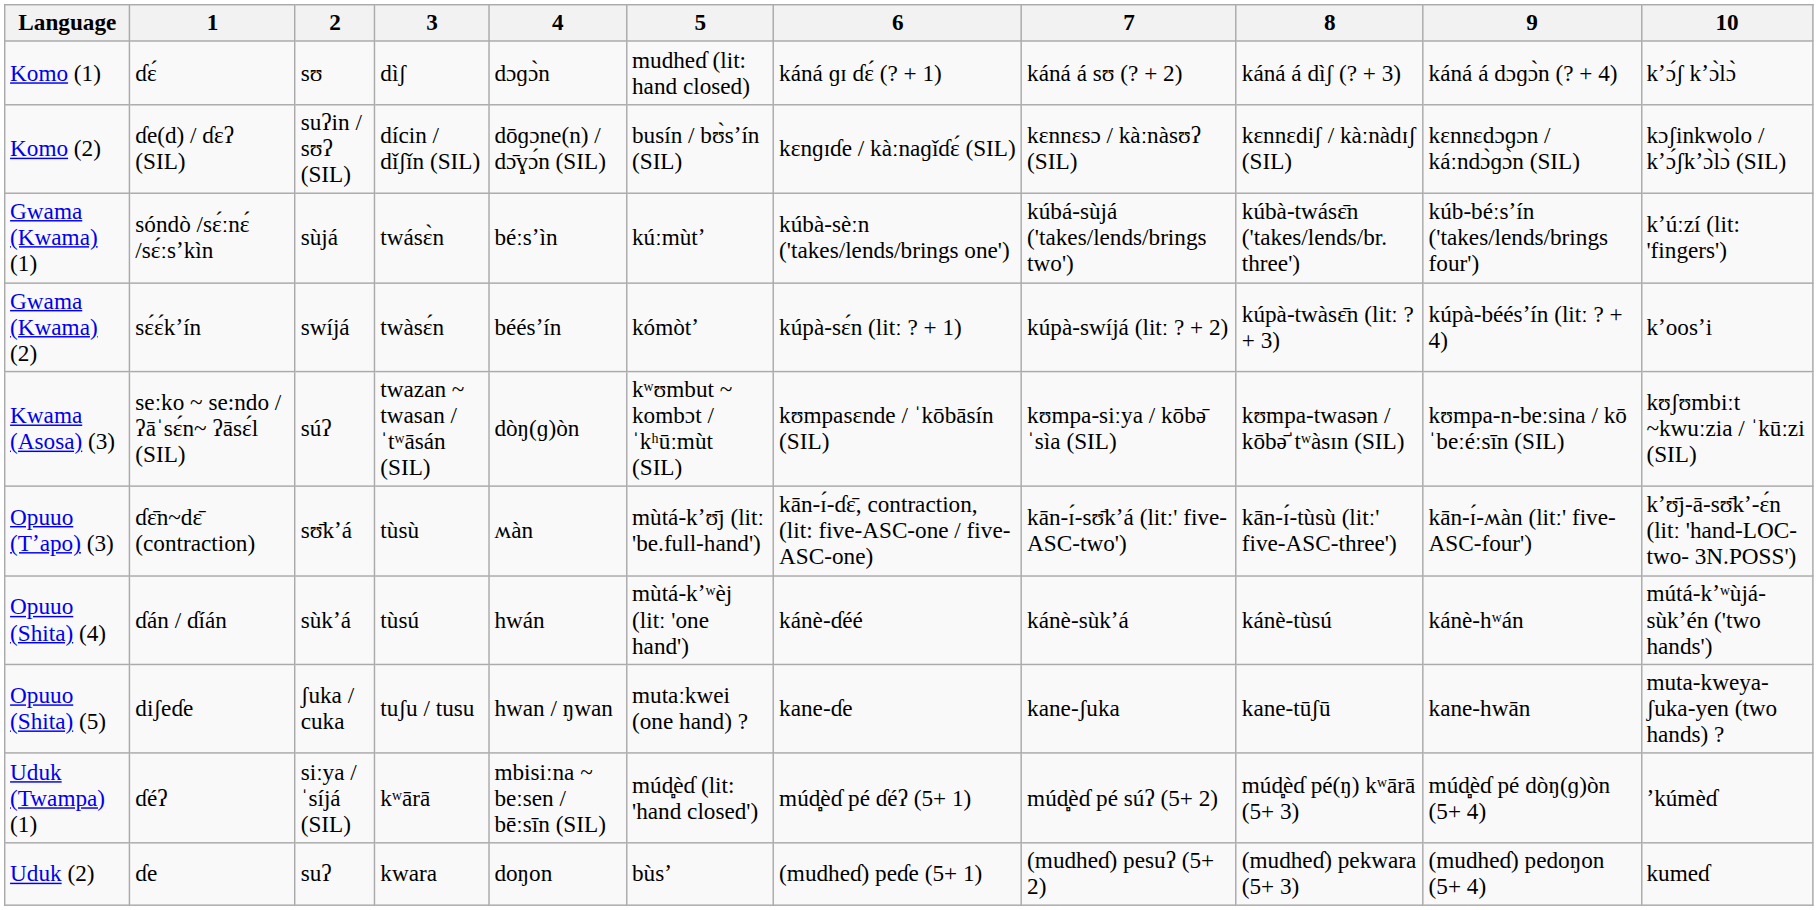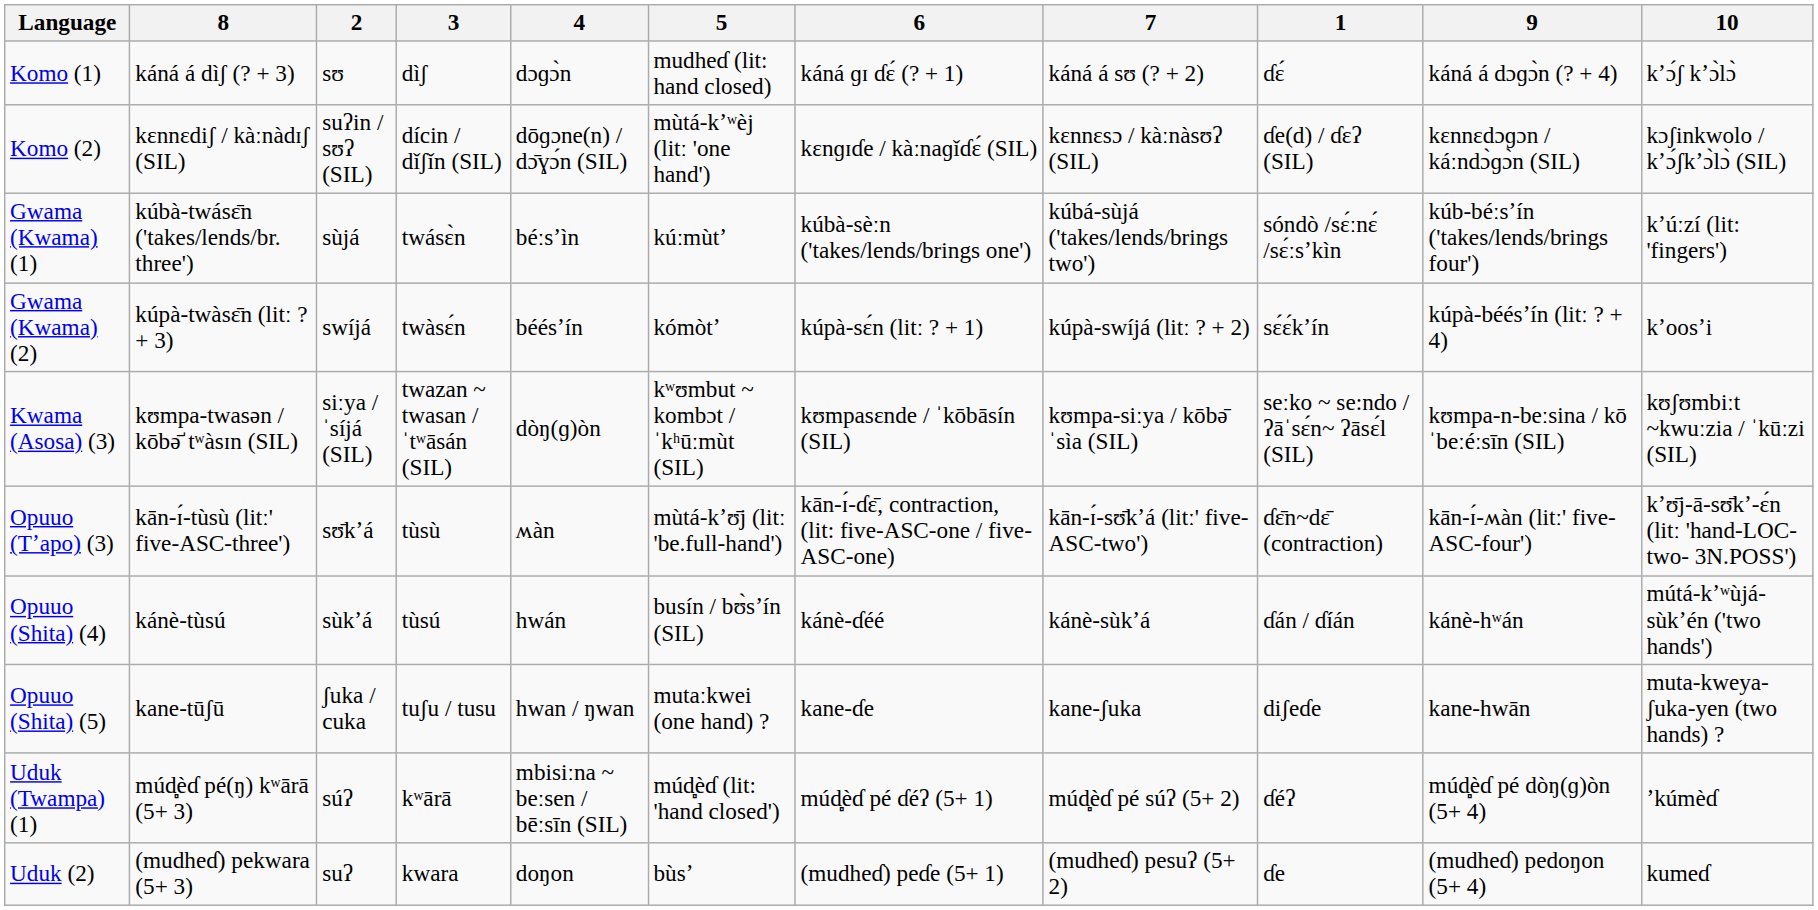columns swapped: 1 <-> 8
Komo (2) | 5: busín / bʊ̀sʼín (SIL) -> mùtá-kʼʷèj (litː 'one hand')
Kwama (Asosa) (3) | 2: súʔ -> siːya / ˈsíjá (SIL)
Opuuo (Shita) (4) | 5: mùtá-kʼʷèj (litː 'one hand') -> busín / bʊ̀sʼín (SIL)
Uduk (Twampa) (1) | 2: siːya / ˈsíjá (SIL) -> súʔ
